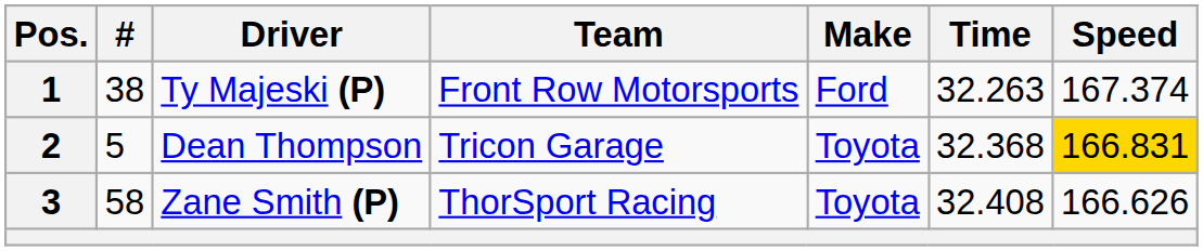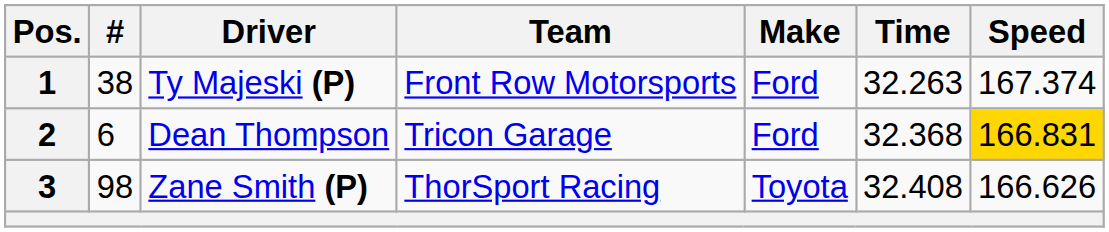2 | #: 5 -> 6
2 | Make: Toyota -> Ford
3 | #: 58 -> 98
